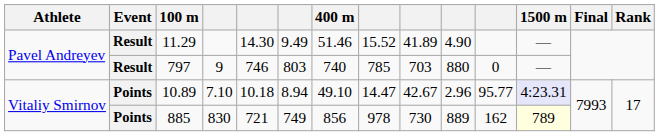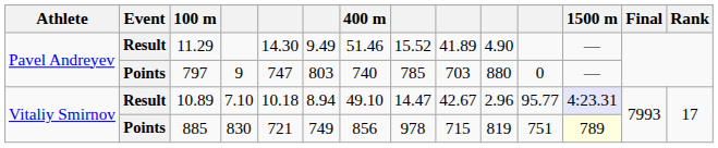797 | Event: Result -> Points
797 | column 5: 746 -> 747
10.89 | Event: Points -> Result
885 | column 9: 730 -> 715
885 | column 10: 889 -> 819
885 | column 11: 162 -> 751
